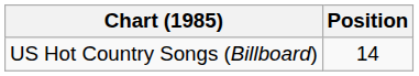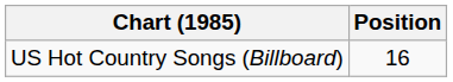US Hot Country Songs (Billboard) | Position: 14 -> 16
